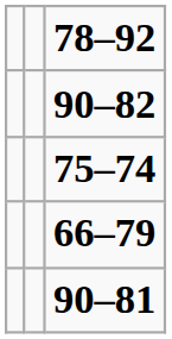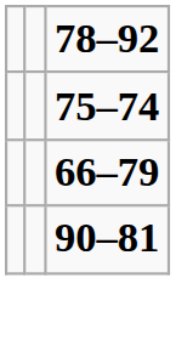- row: 90–82
